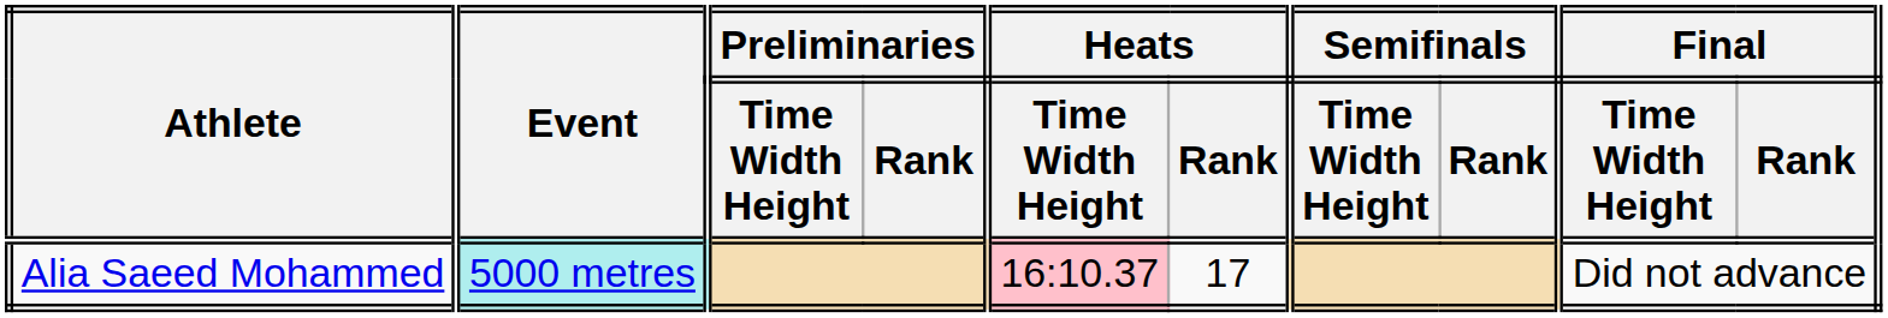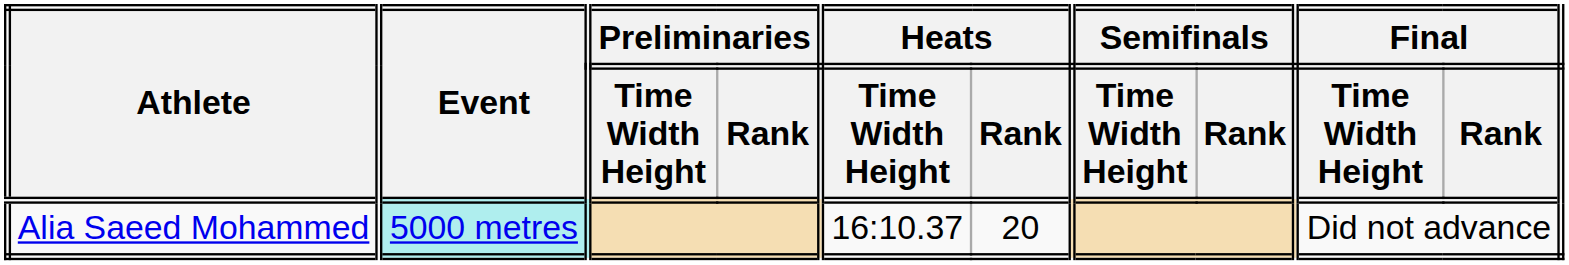Alia Saeed Mohammed | Heats / Time Width Height: pink background -> no background
Alia Saeed Mohammed | Heats / Rank: 17 -> 20
